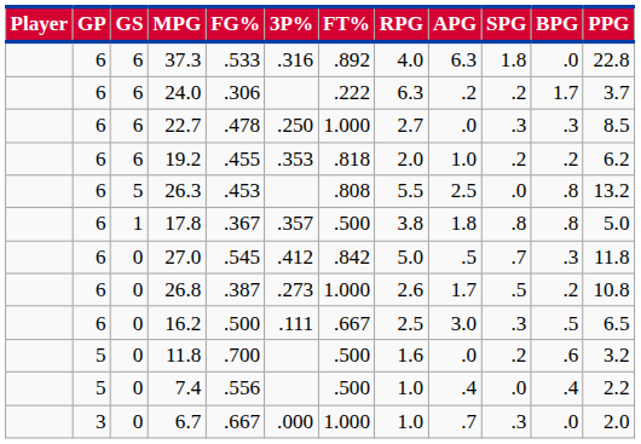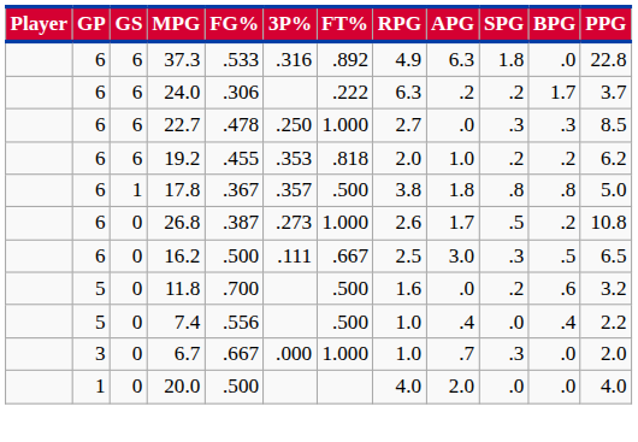37.3 | RPG: 4.0 -> 4.9
- row: 6 | 5 | 26.3 | .453 | .808 | 5.5 | 2.5 | .0 | .8 | 13.2
- row: 6 | 0 | 27.0 | .545 | .412 | .842 | 5.0 | .5 | .7 | .3 | 11.8
+ row: 1 | 0 | 20.0 | .500 | 4.0 | 2.0 | .0 | .0 | 4.0
